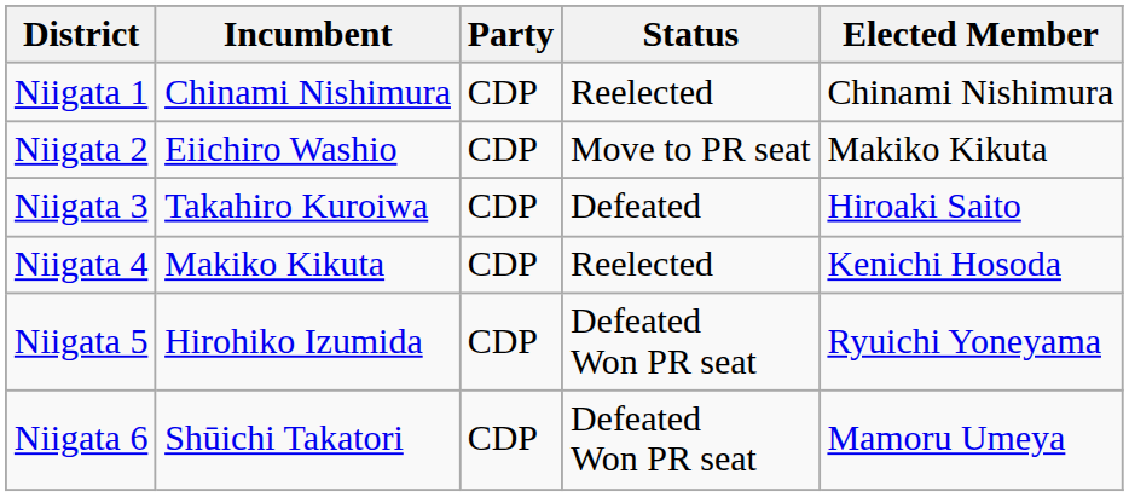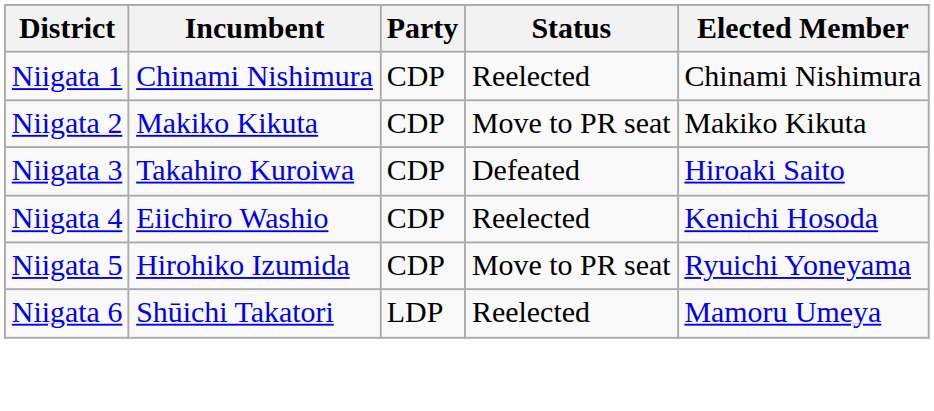Niigata 2 | Incumbent: Eiichiro Washio -> Makiko Kikuta
Niigata 4 | Incumbent: Makiko Kikuta -> Eiichiro Washio
Niigata 5 | Status: Defeated Won PR seat -> Move to PR seat
Niigata 6 | Party: CDP -> LDP
Niigata 6 | Status: Defeated Won PR seat -> Reelected
